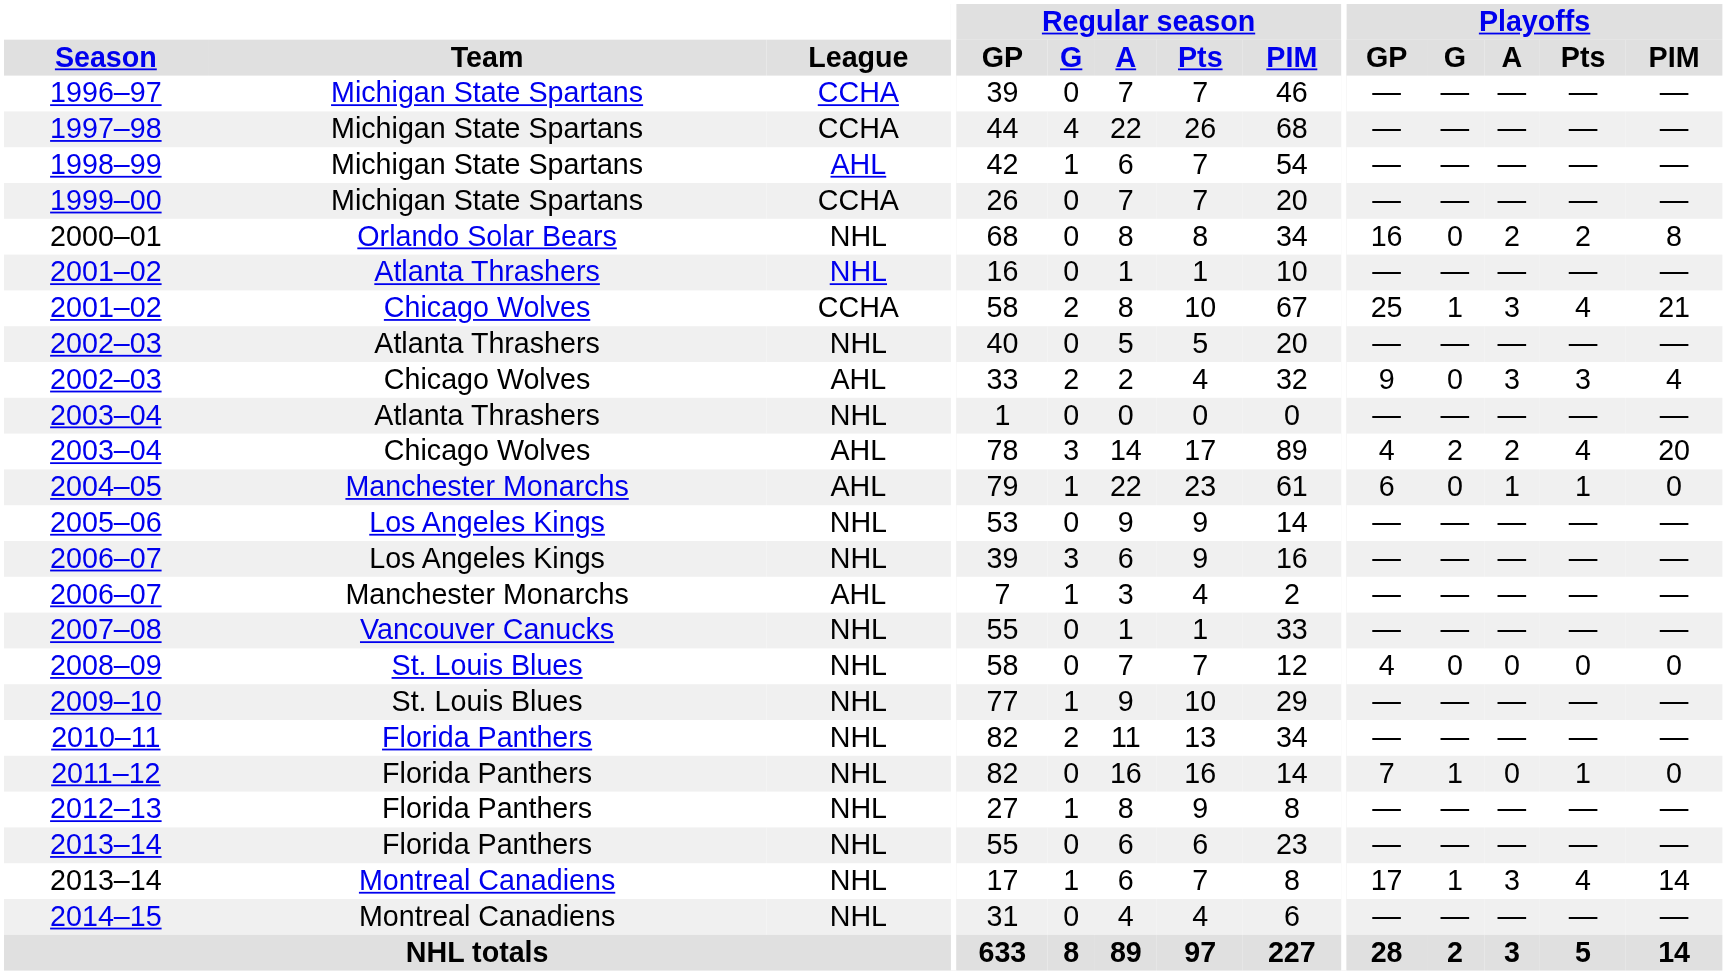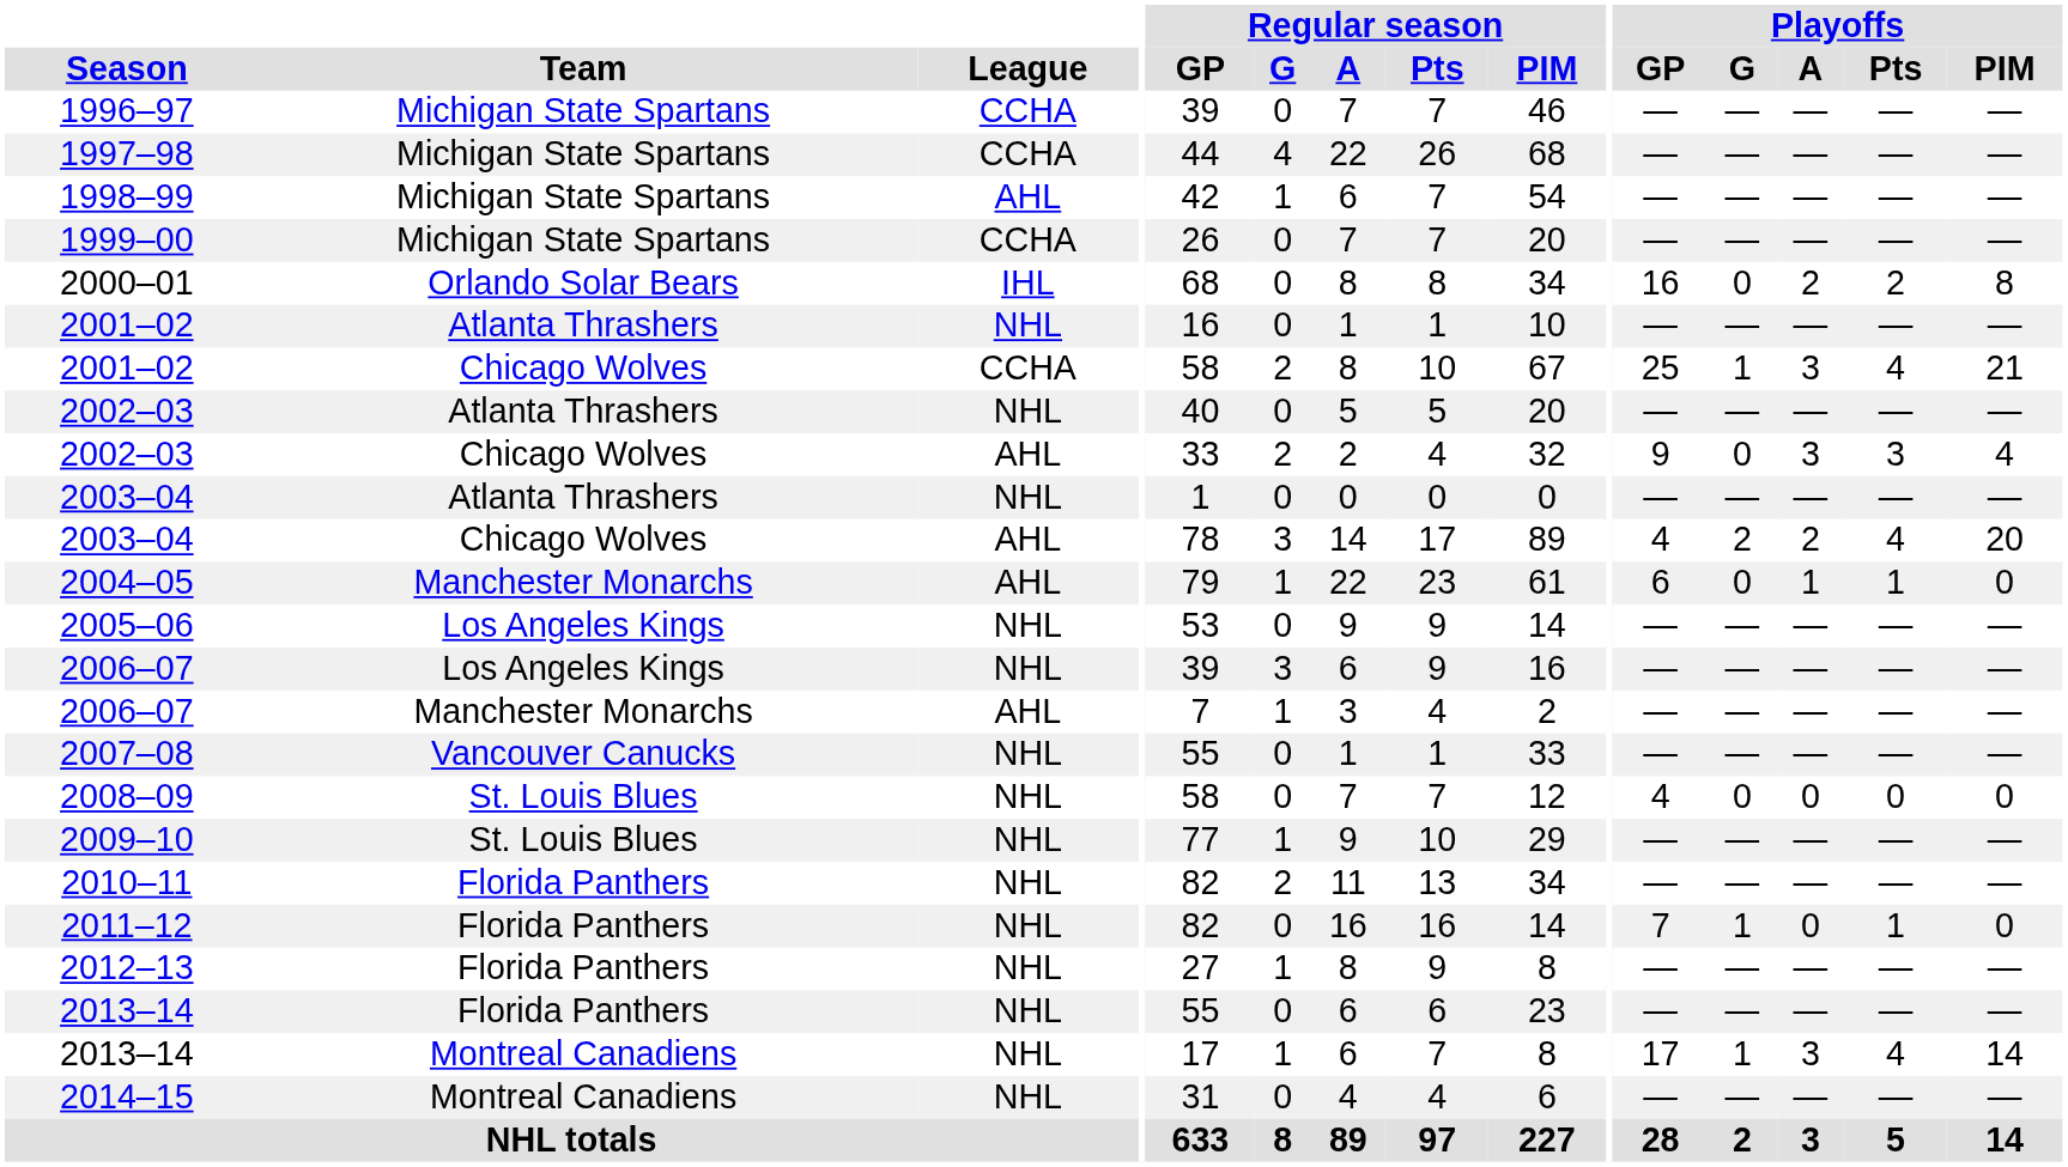2000–01 | League: NHL -> IHL
